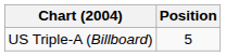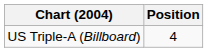US Triple-A (Billboard) | Position: 5 -> 4
